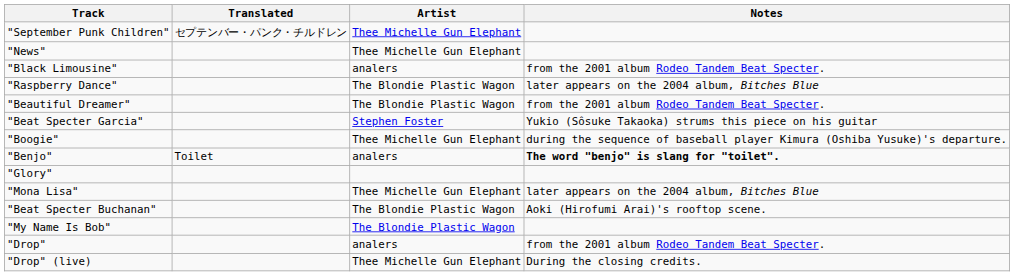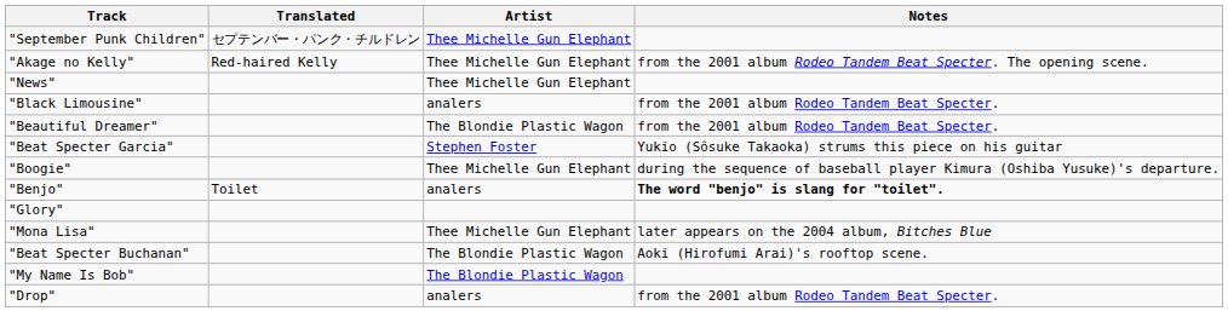+ row: "Akage no Kelly" | Red-haired Kelly | Thee Michelle Gun Elephant | from the 2001 album Rodeo Tandem Beat Specter. The opening scene.
- row: "Raspberry Dance" | The Blondie Plastic Wagon | later appears on the 2004 album, Bitches Blue
- row: "Drop" (live) | Thee Michelle Gun Elephant | During the closing credits.
